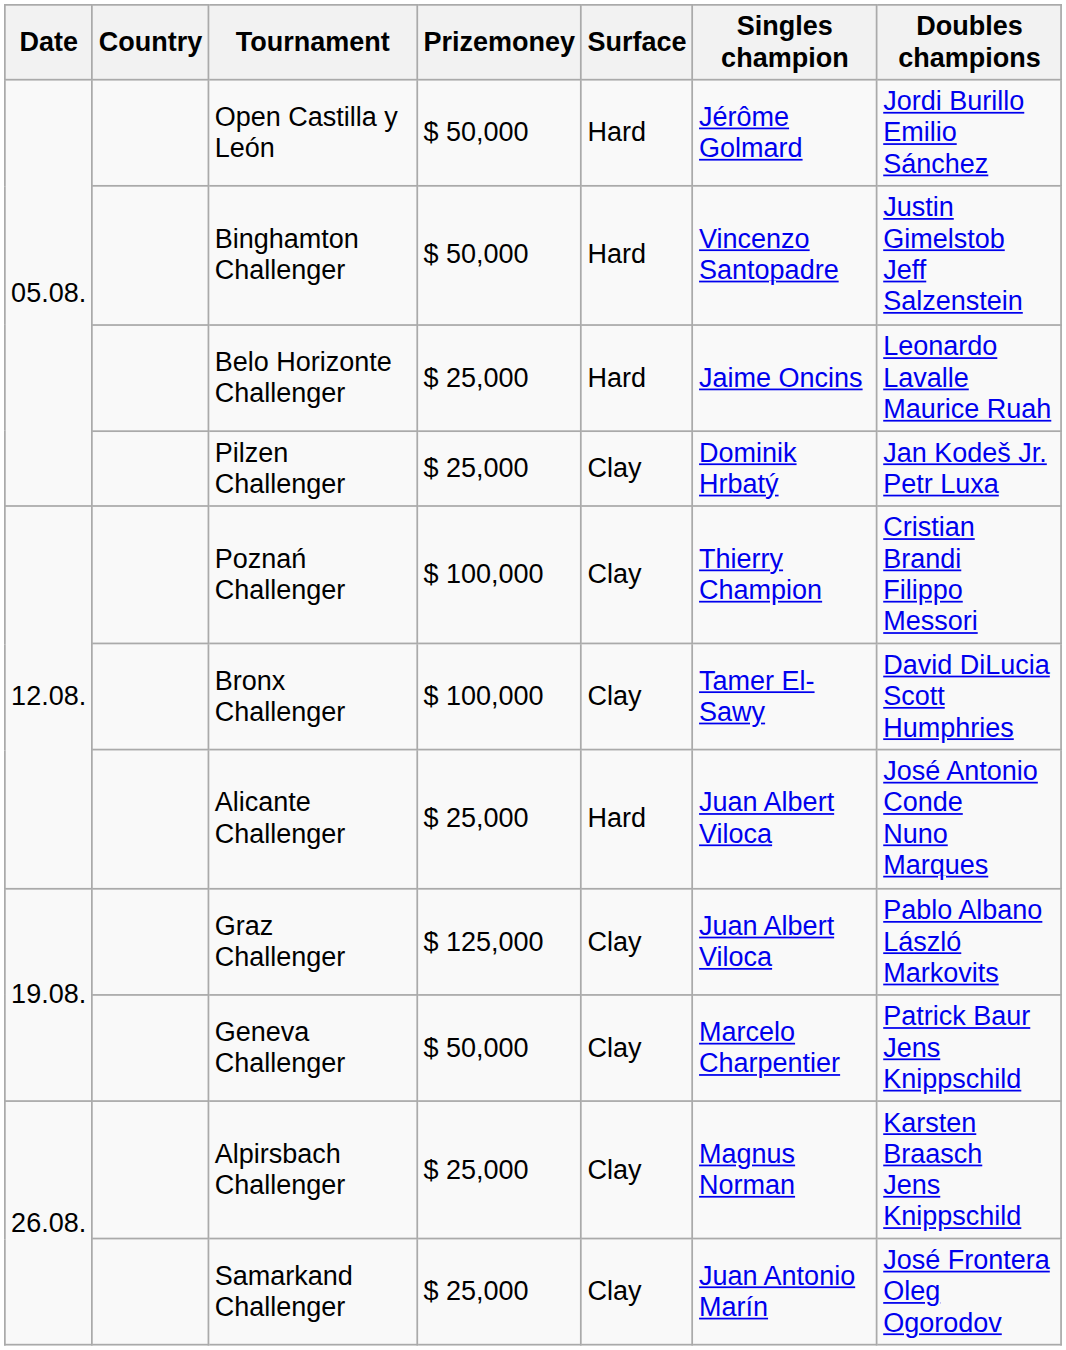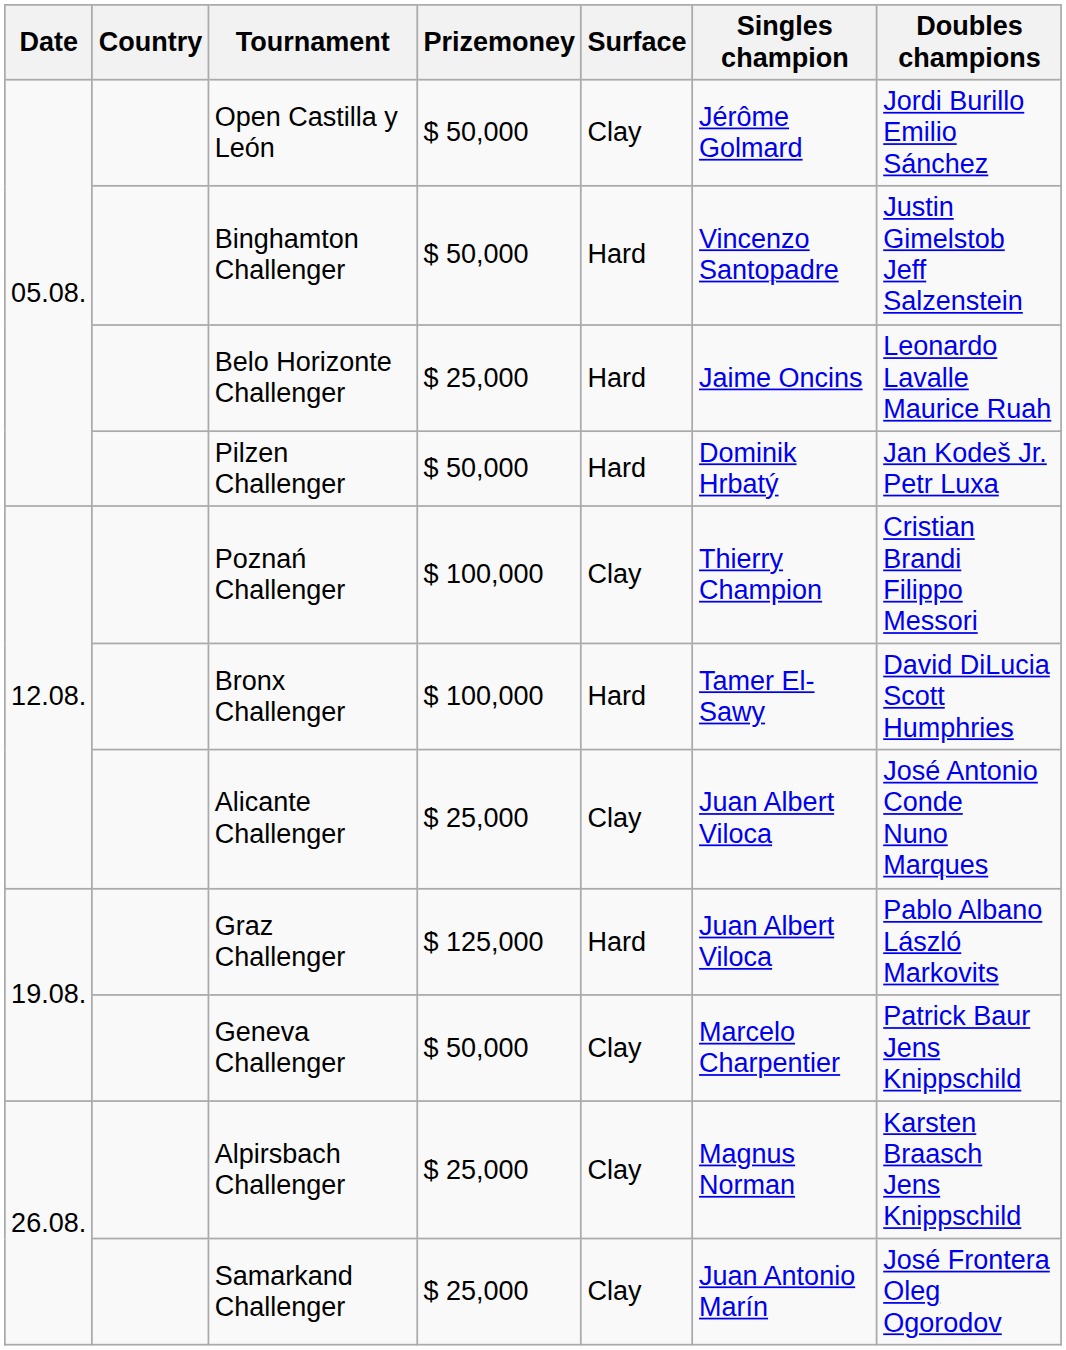Open Castilla y León | Surface: Hard -> Clay
Pilzen Challenger | Prizemoney: $ 25,000 -> $ 50,000
Pilzen Challenger | Surface: Clay -> Hard
Bronx Challenger | Surface: Clay -> Hard
Alicante Challenger | Surface: Hard -> Clay
Graz Challenger | Surface: Clay -> Hard
